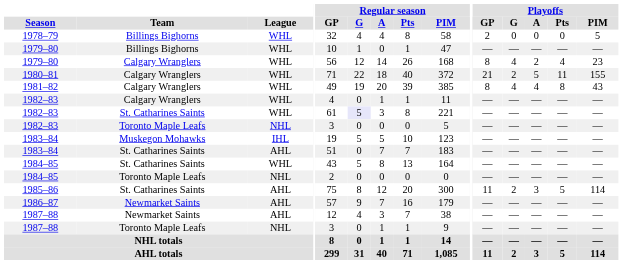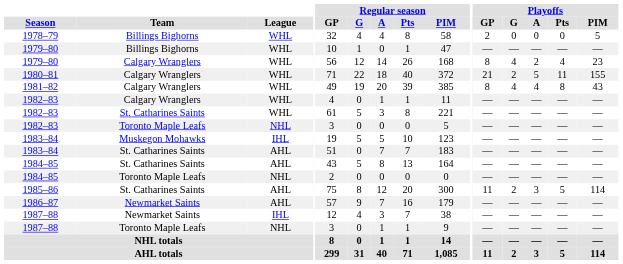1982–83 / St. Catharines Saints | Regular season / G: lavender background -> no background
1984–85 / St. Catharines Saints | League: WHL -> AHL
1987–88 / Newmarket Saints | League: AHL -> IHL
